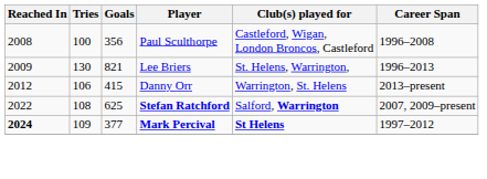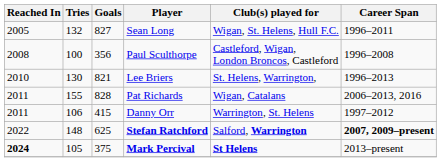+ row: 2005 | 132 | 827 | Sean Long | Wigan, St. Helens, Hull F.C. | 1996–2011
Lee Briers | Reached In: 2009 -> 2010
+ row: 2011 | 155 | 828 | Pat Richards | Wigan, Catalans | 2006–2013, 2016
Danny Orr | Reached In: 2012 -> 2011
Danny Orr | Career Span: 2013–present -> 1997–2012
Stefan Ratchford | Tries: 108 -> 148
Stefan Ratchford | Career Span: normal -> bold
Mark Percival | Tries: 109 -> 105
Mark Percival | Goals: 377 -> 375
Mark Percival | Career Span: 1997–2012 -> 2013–present
